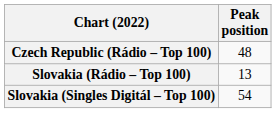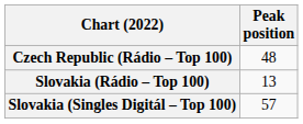Slovakia (Singles Digitál – Top 100) | Peak position: 54 -> 57
